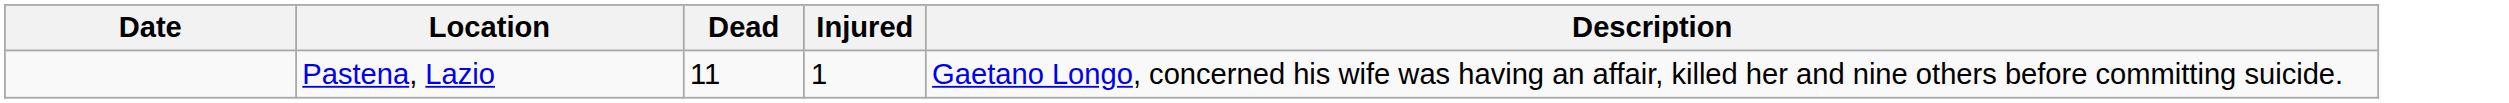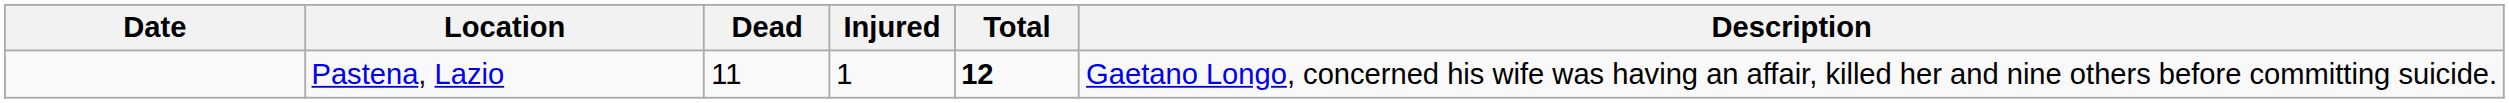+ column: Total | 12
